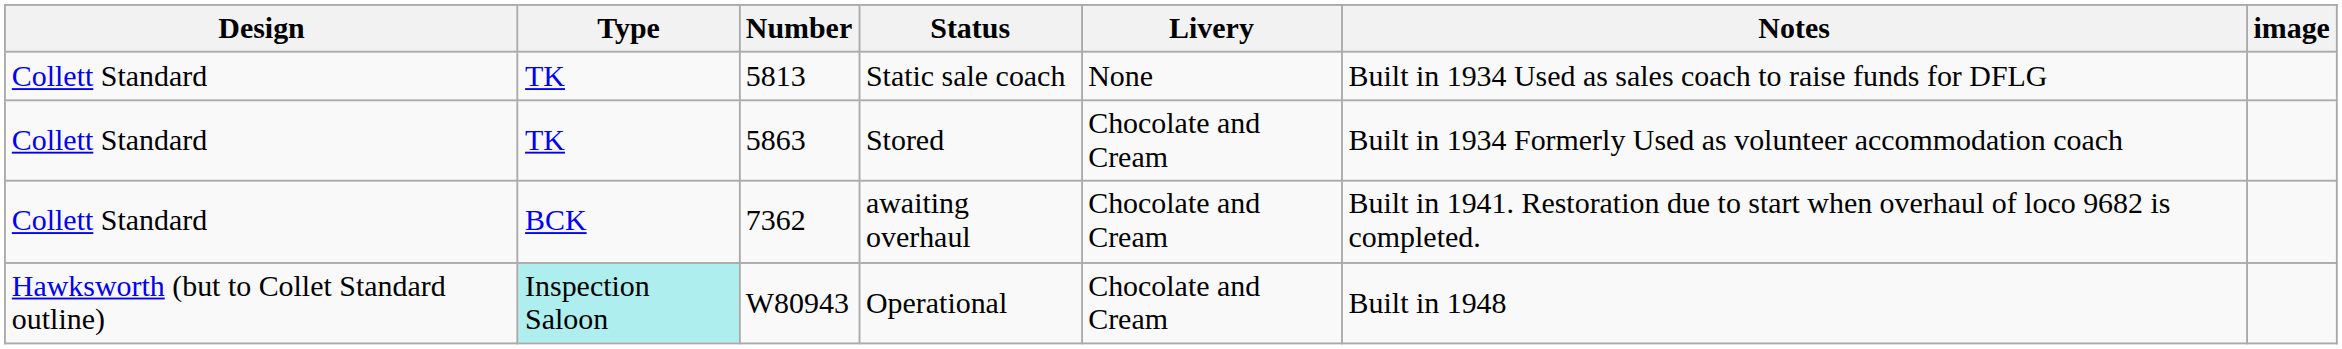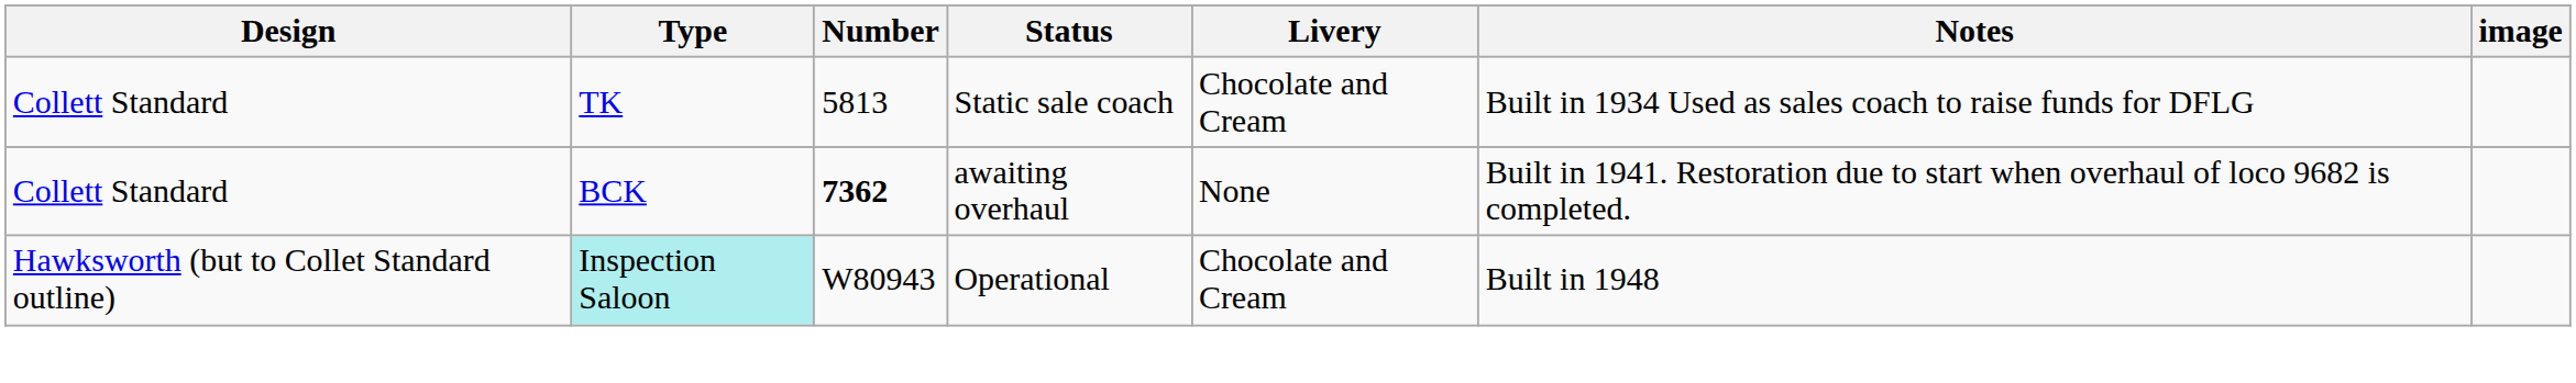Static sale coach | Livery: None -> Chocolate and Cream
- row: Collett Standard | TK | 5863 | Stored | Chocolate and Cream | Built in 1934 Formerly Used as volunteer accommodation coach
awaiting overhaul | Number: normal -> bold
awaiting overhaul | Livery: Chocolate and Cream -> None
